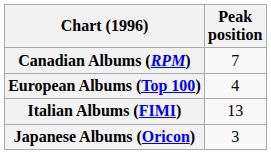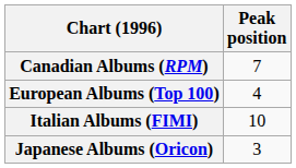Italian Albums (FIMI) | Peak position: 13 -> 10
